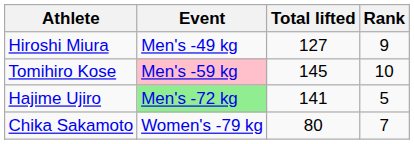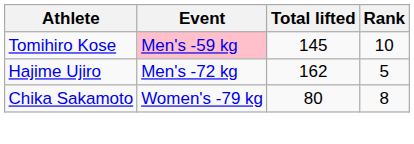- row: Hiroshi Miura | Men's -49 kg | 127 | 9
Hajime Ujiro | Event: lightgreen background -> no background
Hajime Ujiro | Total lifted: 141 -> 162
Chika Sakamoto | Rank: 7 -> 8
